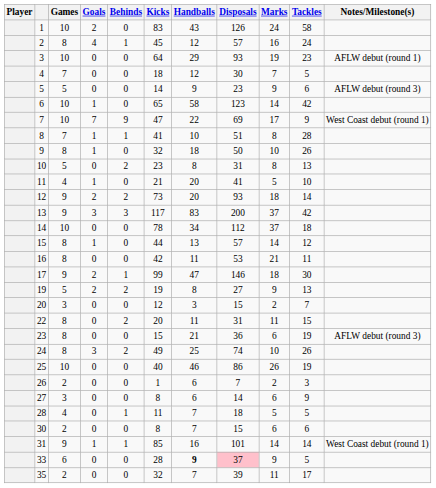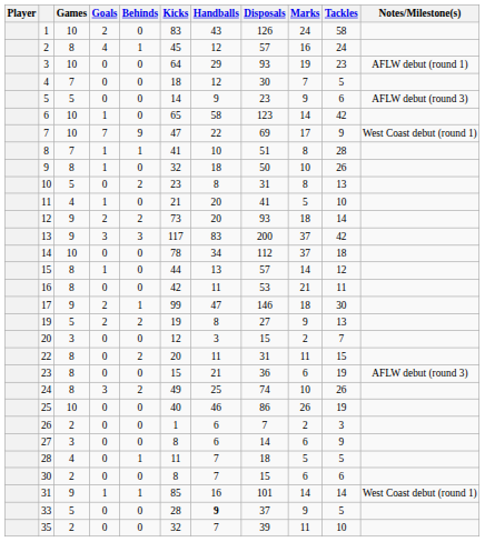33 | Games: 6 -> 5
33 | Disposals: pink background -> no background
35 | Tackles: 17 -> 10
